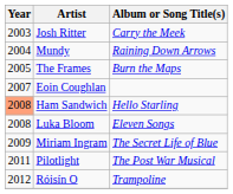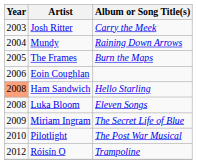Eoin Coughlan | Year: 2007 -> 2006
Pilotlight | Year: 2011 -> 2010
